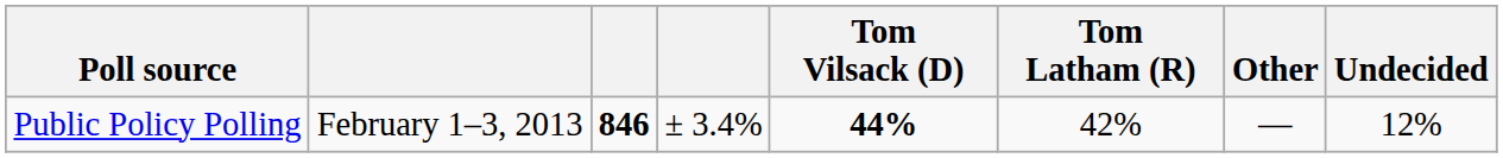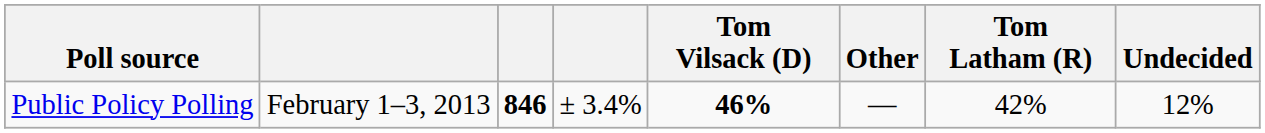columns swapped: Tom Latham (R) <-> Other
Public Policy Polling | Tom Vilsack (D): 44% -> 46%
